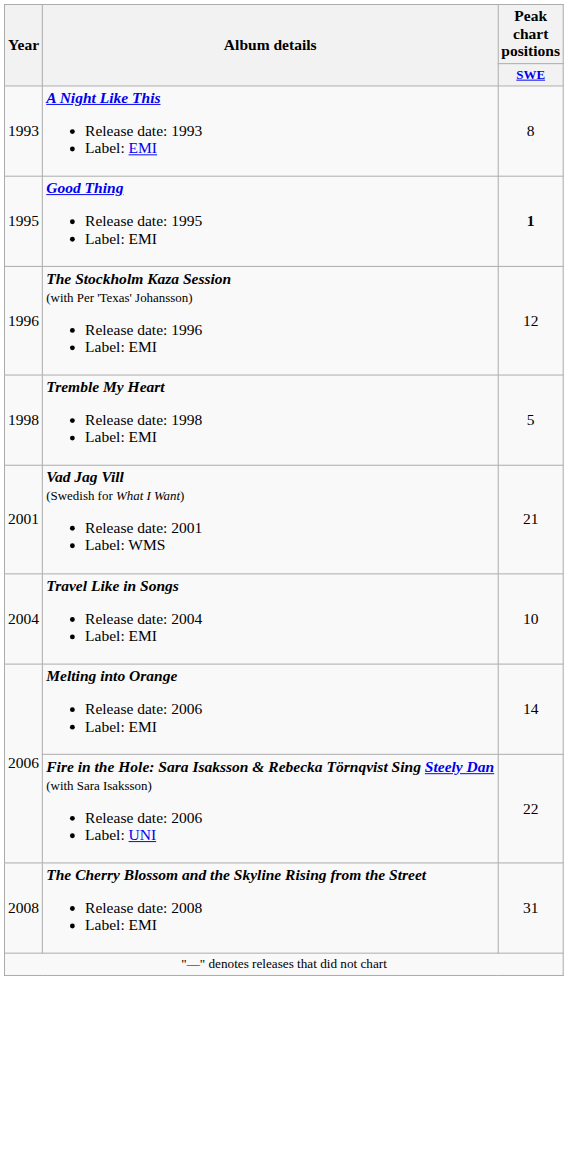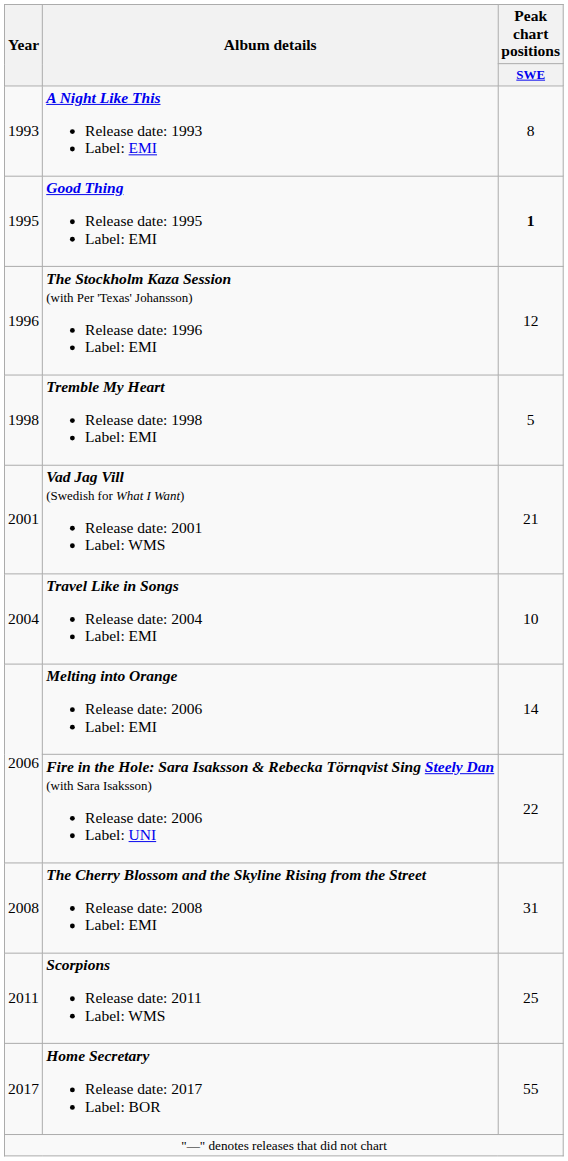+ row: 2011 | Scorpions Release date: 2011 Label: WMS | 25
+ row: 2017 | Home Secretary Release date: 2017 Label: BOR | 55
